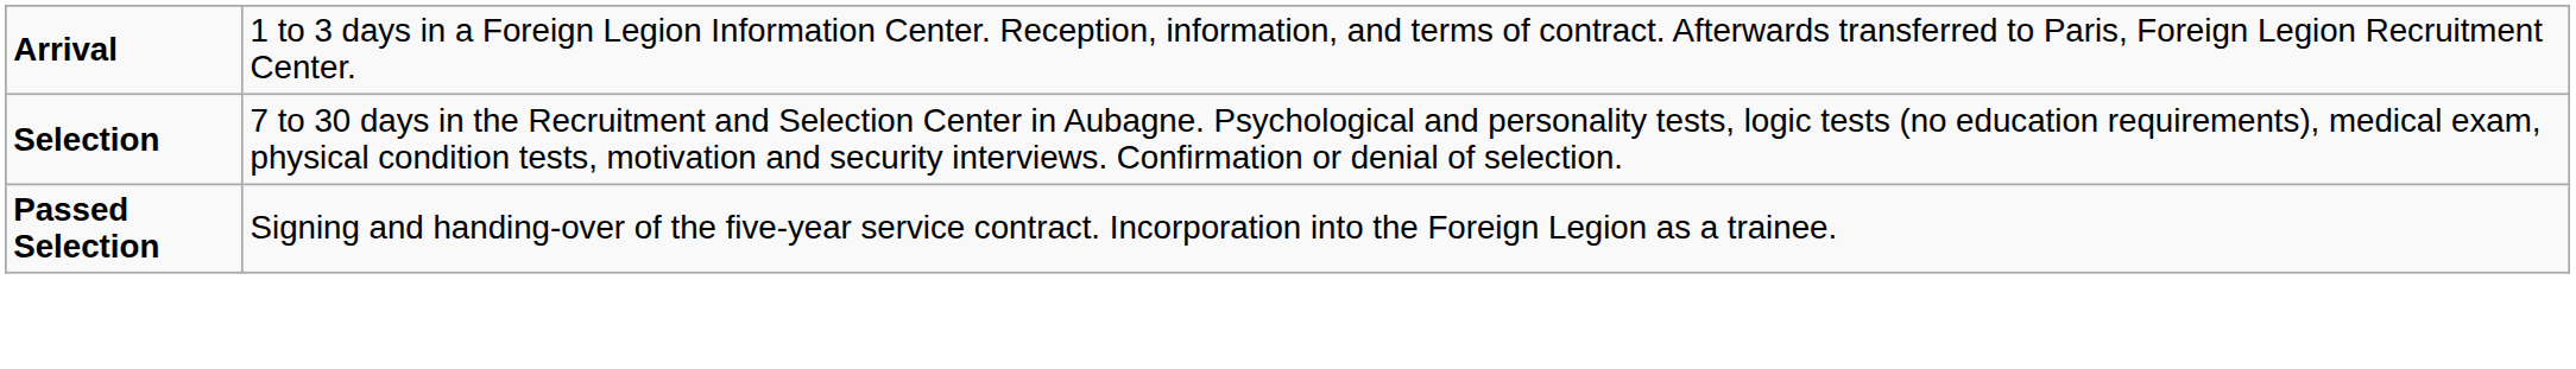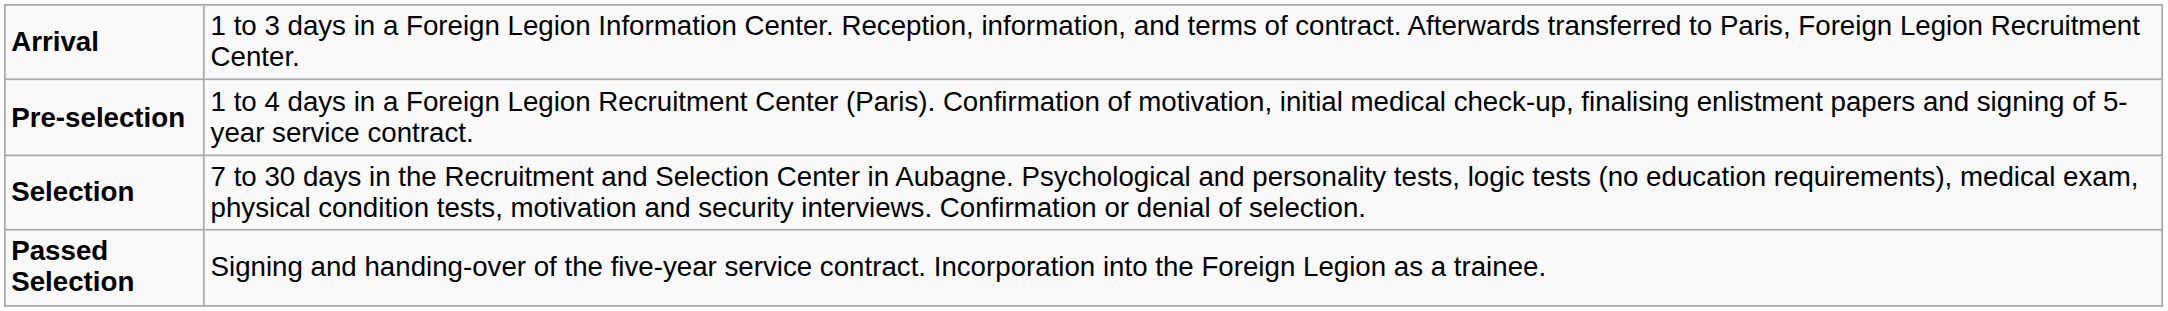+ row: Pre-selection | 1 to 4 days in a Foreign Legion Recruitment Center (Paris). Confirmation of motivation, initial medical check-up, finalising enlistment papers and signing of 5-year service contract.
